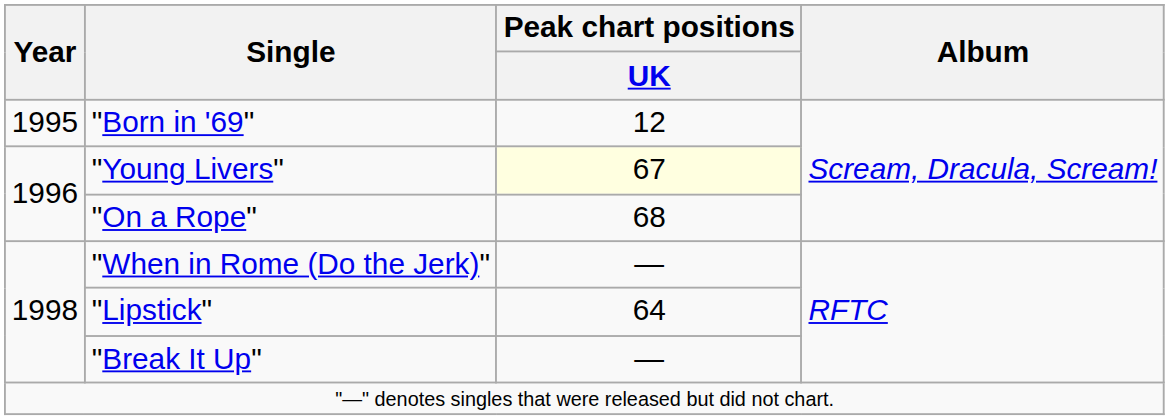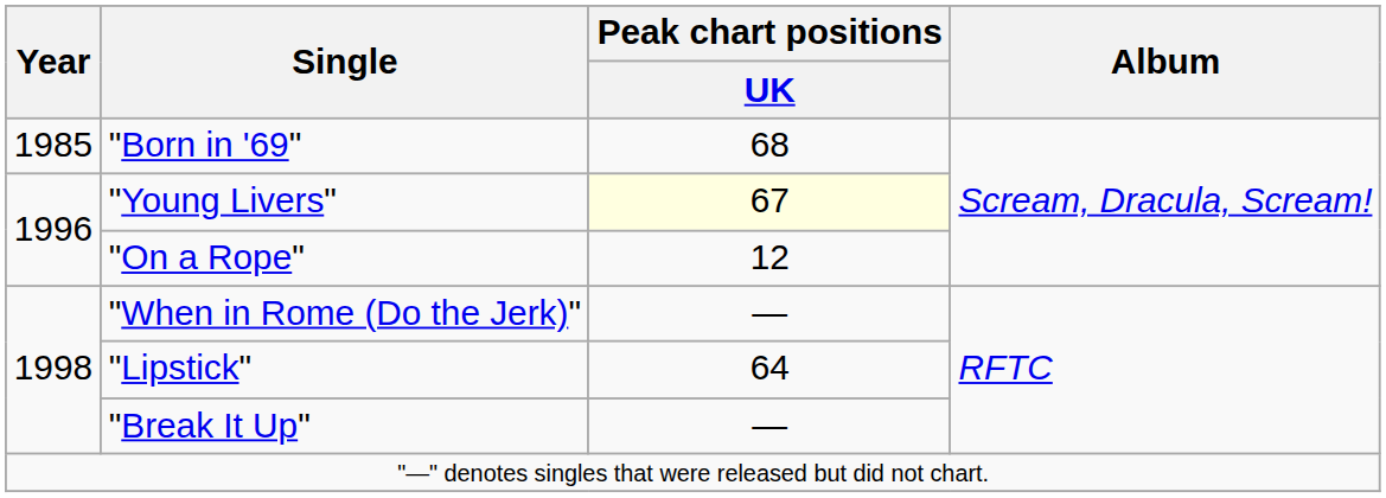"Born in '69" | Year: 1995 -> 1985
"Born in '69" | Peak chart positions / UK: 12 -> 68
"On a Rope" | Peak chart positions / UK: 68 -> 12
